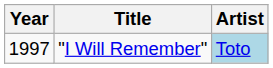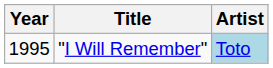"I Will Remember" | Year: 1997 -> 1995
